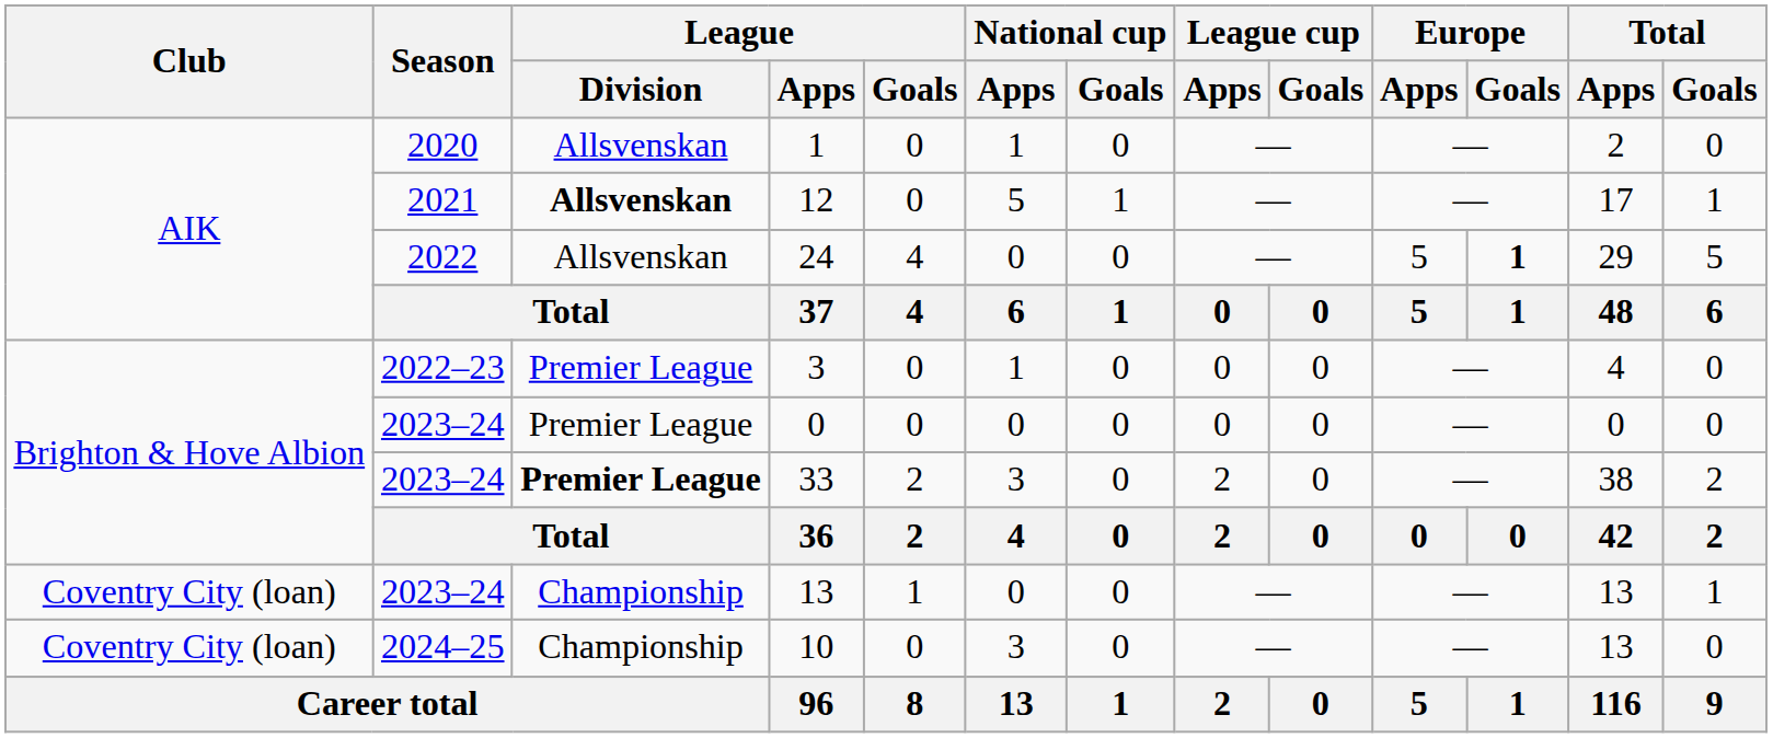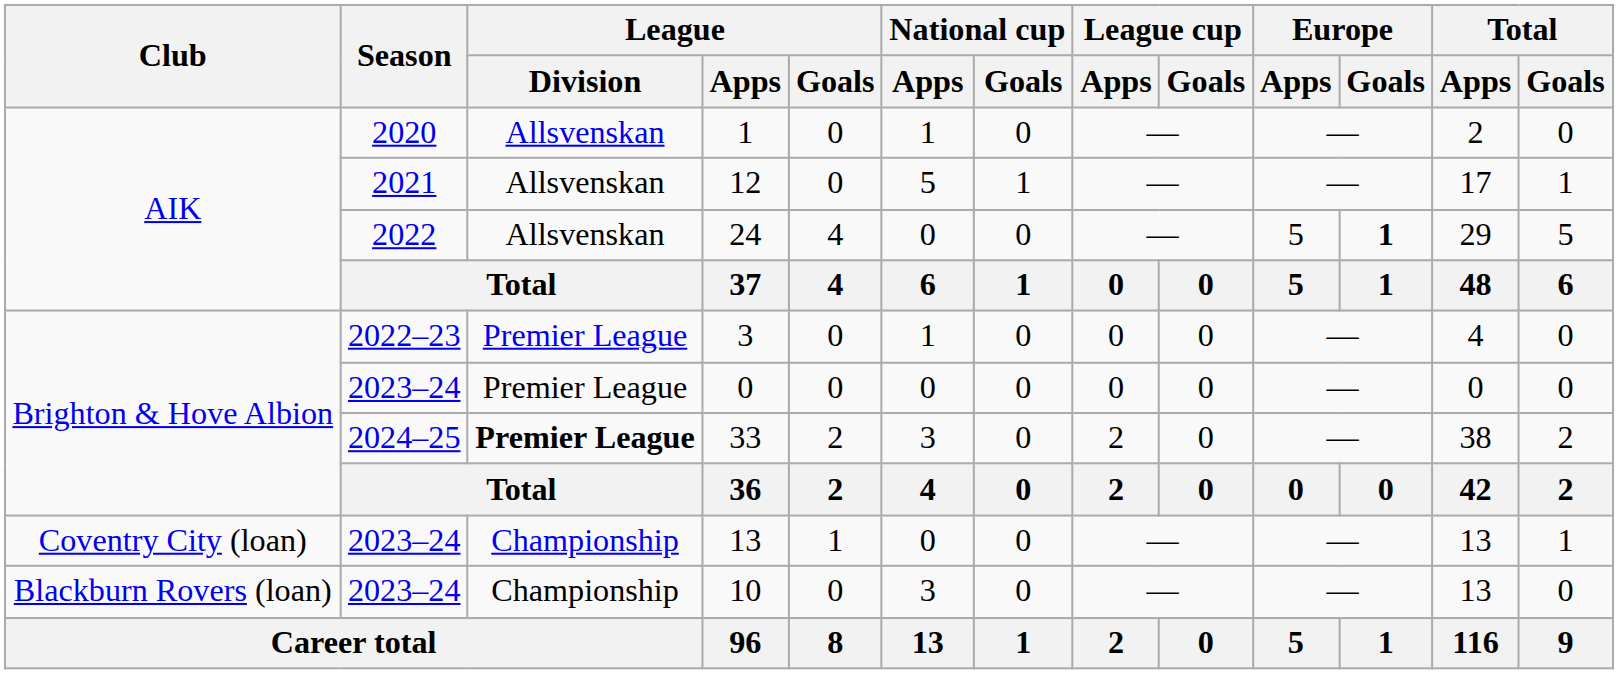12 | League / Division: bold -> normal
33 | Season: 2023–24 -> 2024–25
10 | Club: Coventry City (loan) -> Blackburn Rovers (loan)
10 | Season: 2024–25 -> 2023–24
